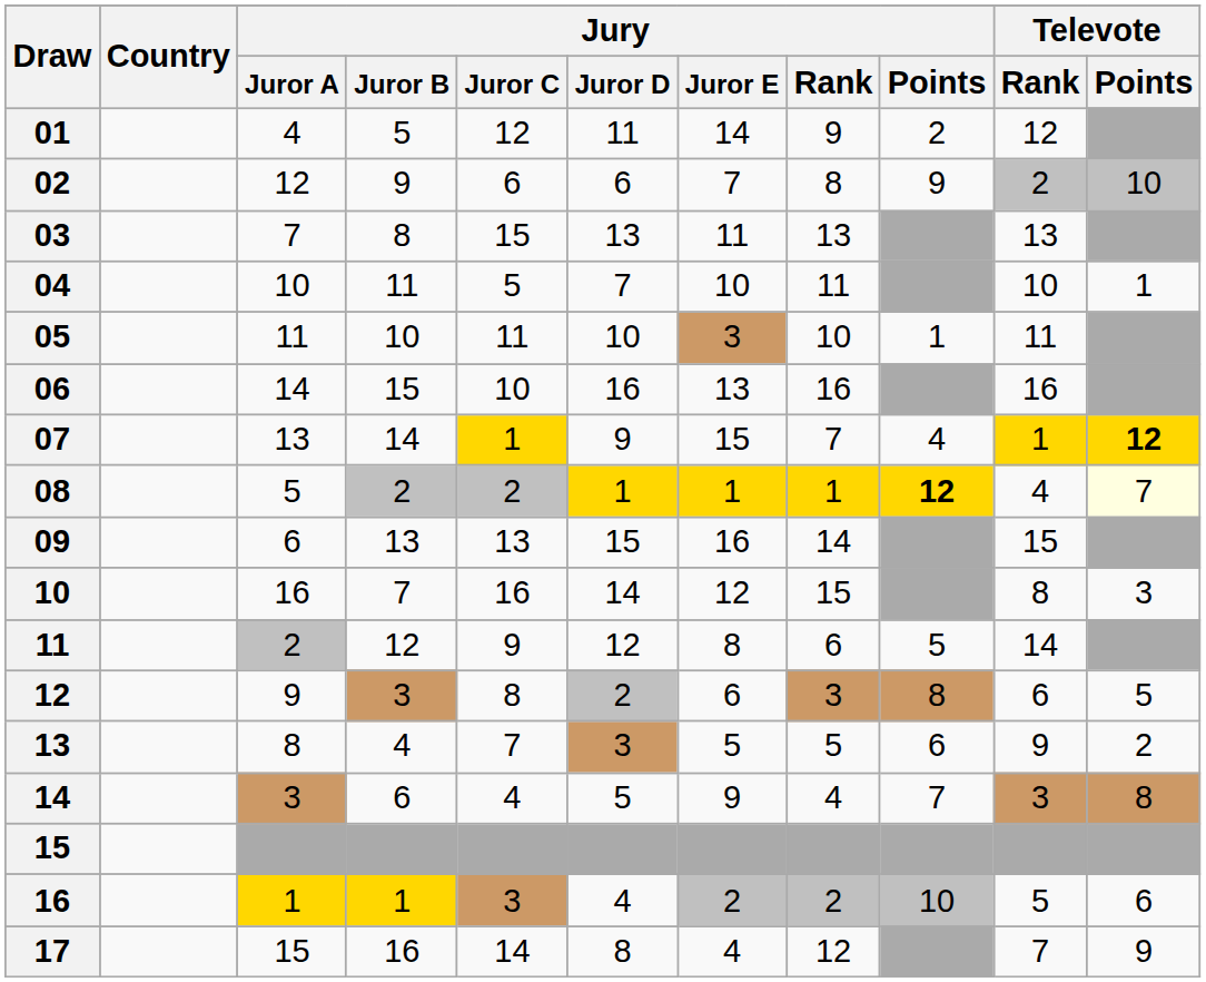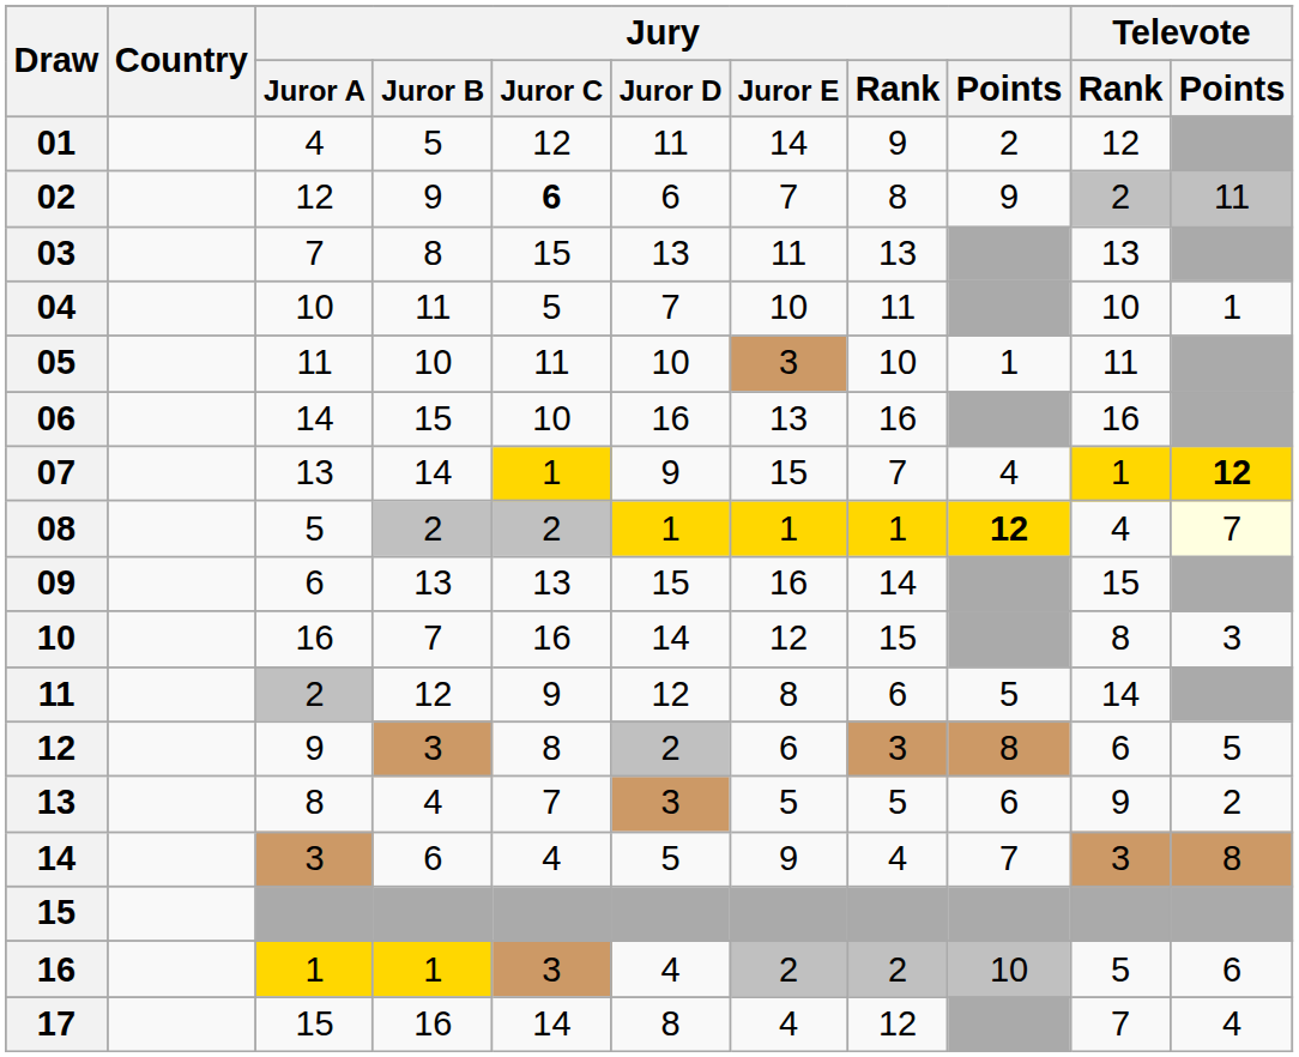02 | Jury / Juror C: normal -> bold
02 | Televote / Points: 10 -> 11
17 | Televote / Points: 9 -> 4
